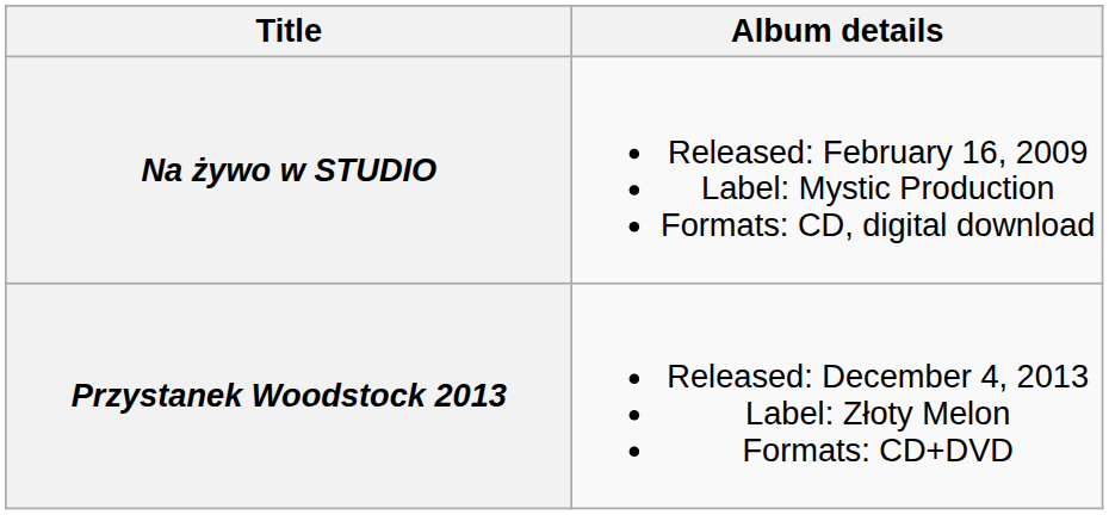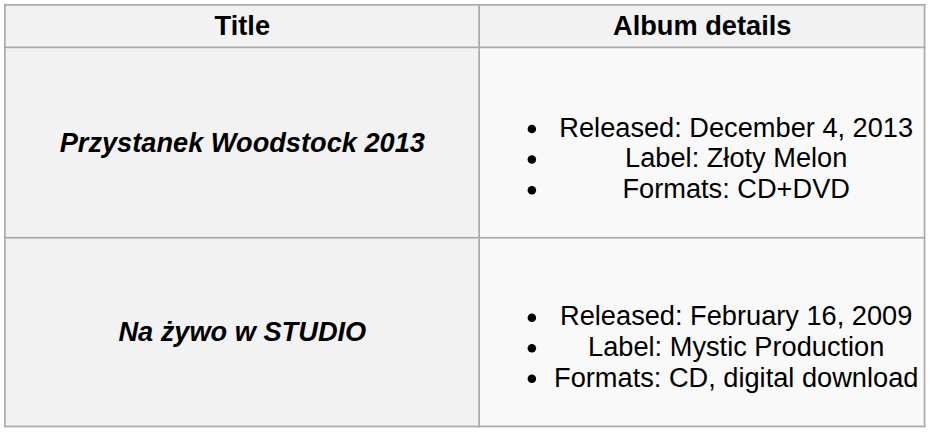rows swapped: Na żywo w STUDIO <-> Przystanek Woodstock 2013
